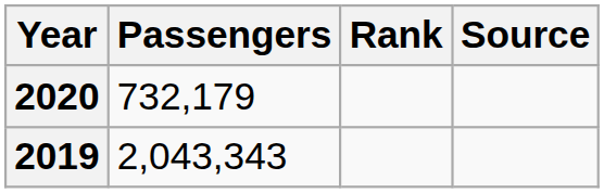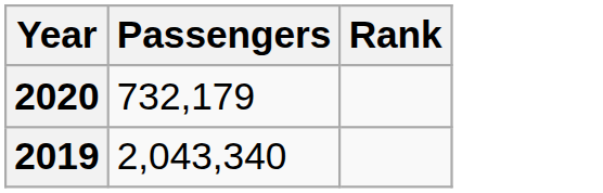- column: Source
2019 | Passengers: 2,043,343 -> 2,043,340
